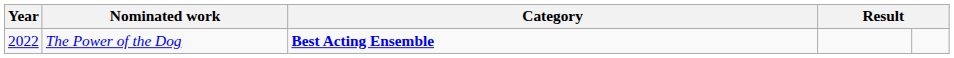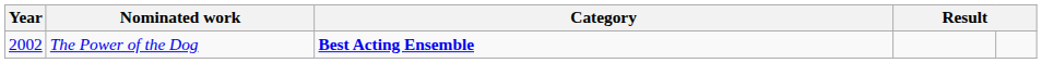The Power of the Dog | Year: 2022 -> 2002
